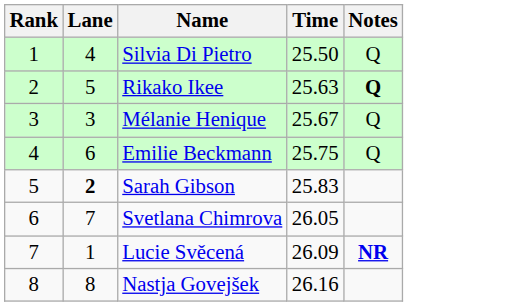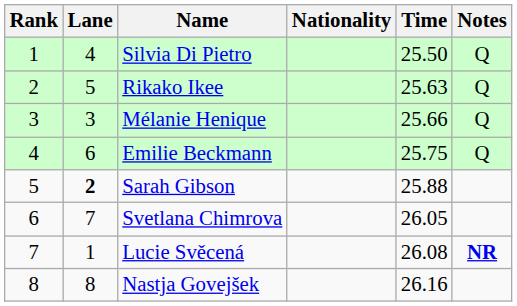+ column: Nationality
Rikako Ikee | Notes: bold -> normal
Mélanie Henique | Time: 25.67 -> 25.66
Sarah Gibson | Time: 25.83 -> 25.88
Lucie Svěcená | Time: 26.09 -> 26.08
